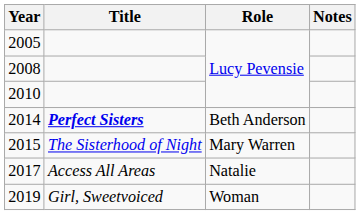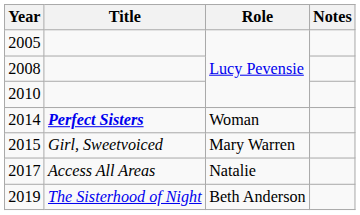2014 | Role: Beth Anderson -> Woman
2015 | Title: The Sisterhood of Night -> Girl, Sweetvoiced
2019 | Title: Girl, Sweetvoiced -> The Sisterhood of Night
2019 | Role: Woman -> Beth Anderson
